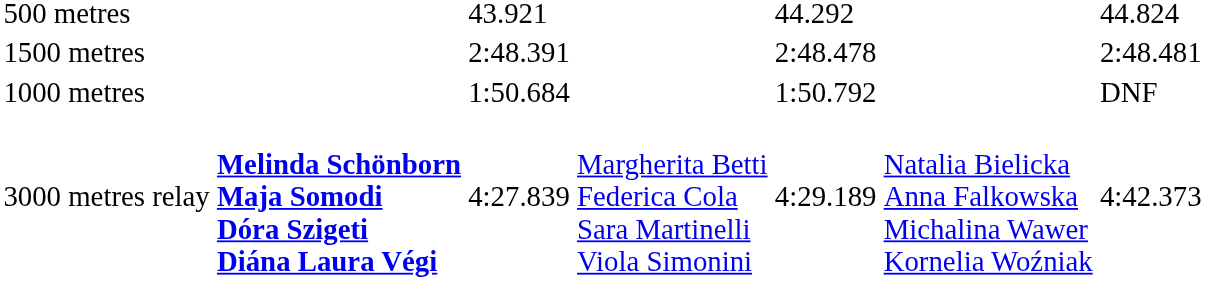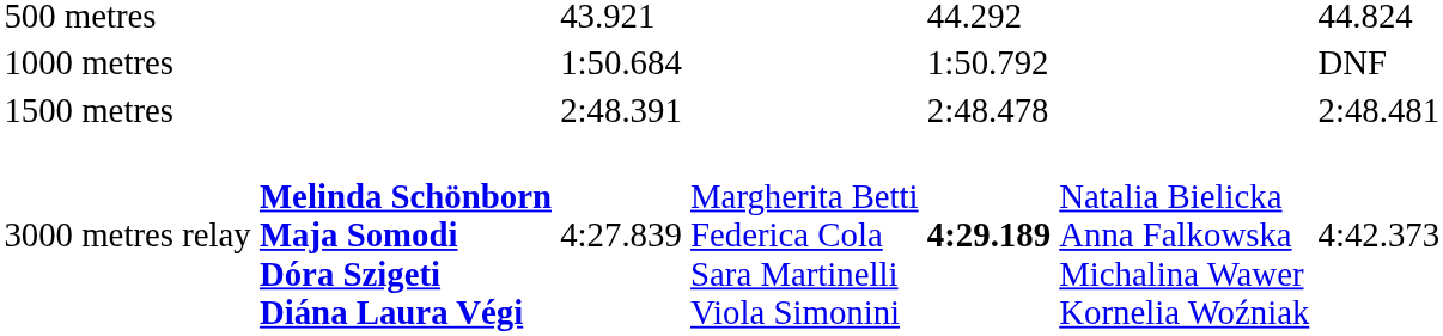rows swapped: 1000 metres <-> 1500 metres
3000 metres relay | column 5: normal -> bold
